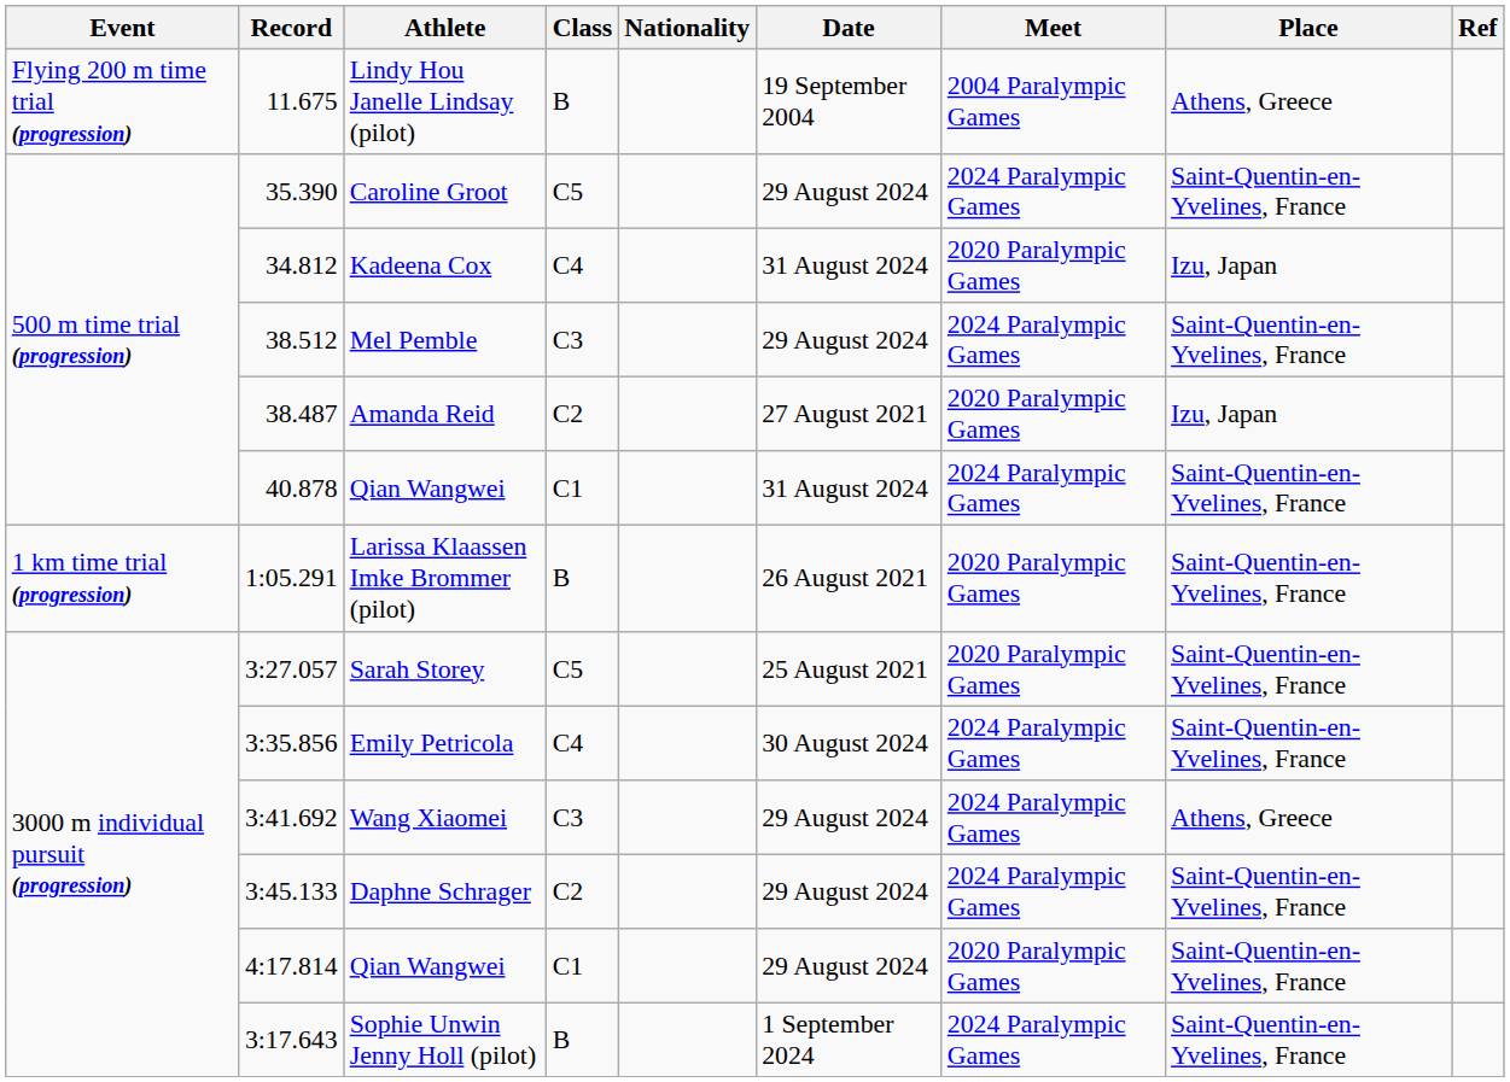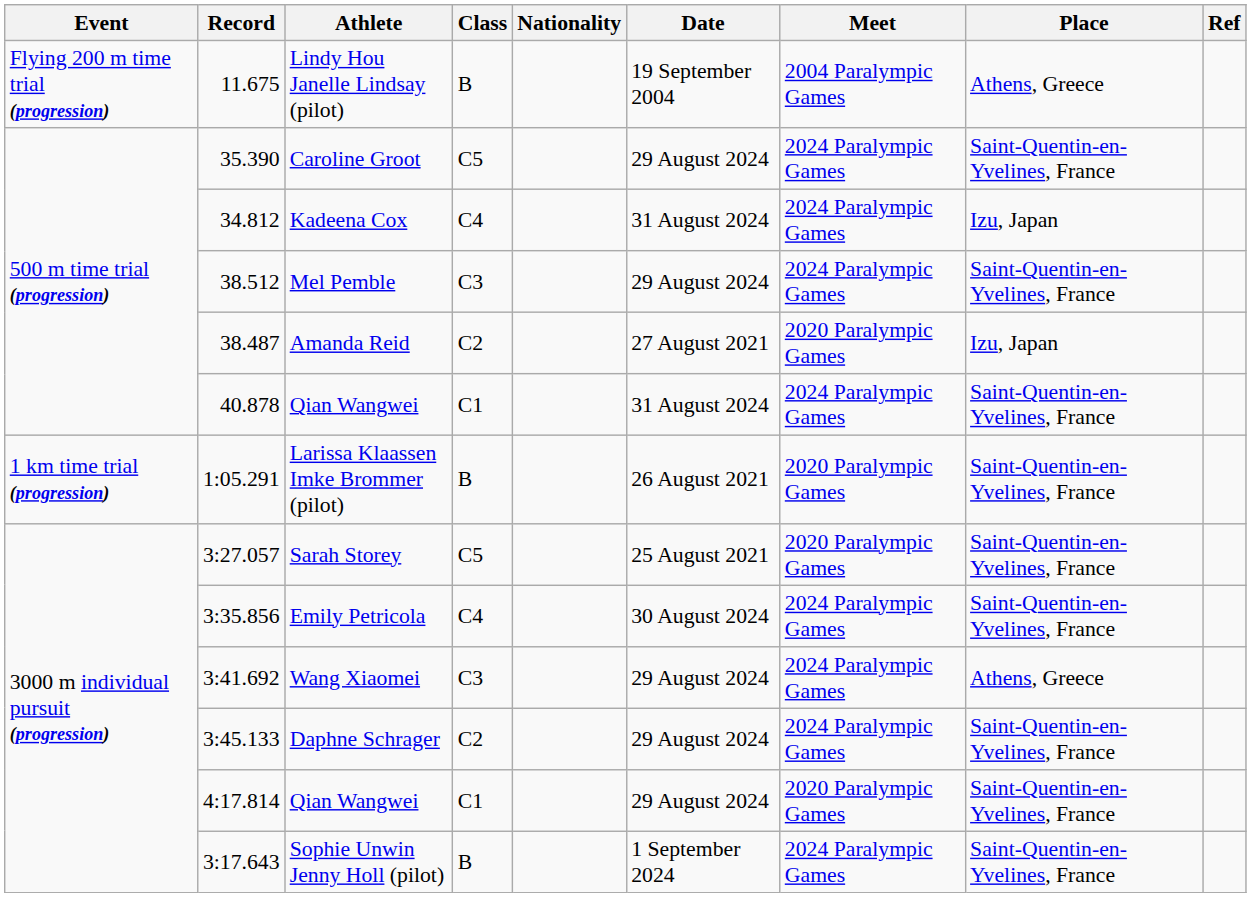Kadeena Cox | Meet: 2020 Paralympic Games -> 2024 Paralympic Games
